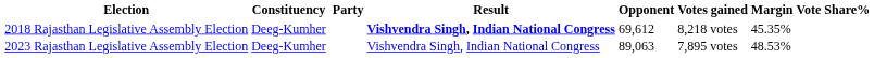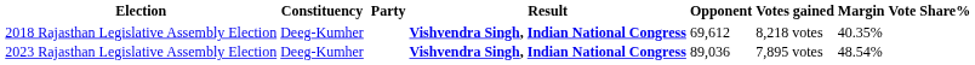2018 Rajasthan Legislative Assembly Election | Margin: 45.35% -> 40.35%
2023 Rajasthan Legislative Assembly Election | Result: normal -> bold
2023 Rajasthan Legislative Assembly Election | Opponent: 89,063 -> 89,036
2023 Rajasthan Legislative Assembly Election | Margin: 48.53% -> 48.54%
